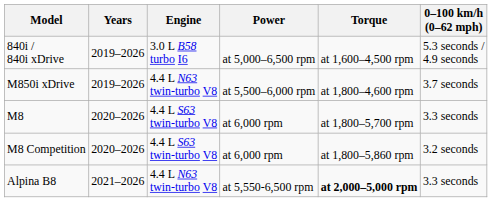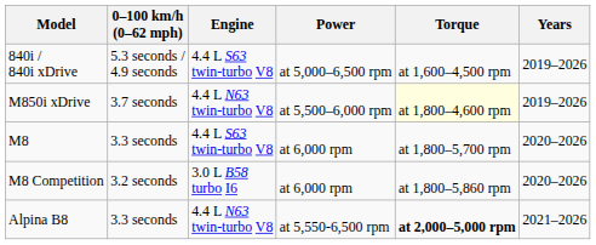columns swapped: Years <-> 0–100 km/h (0–62 mph)
840i / 840i xDrive | Engine: 3.0 L B58 turbo I6 -> 4.4 L S63 twin-turbo V8
M850i xDrive | Torque: no background -> lightyellow background
M8 Competition | Engine: 4.4 L S63 twin-turbo V8 -> 3.0 L B58 turbo I6
